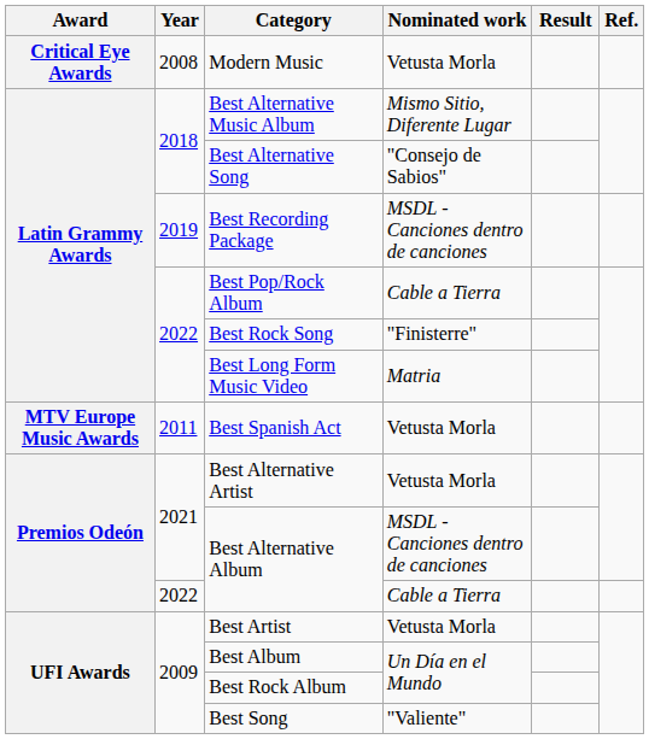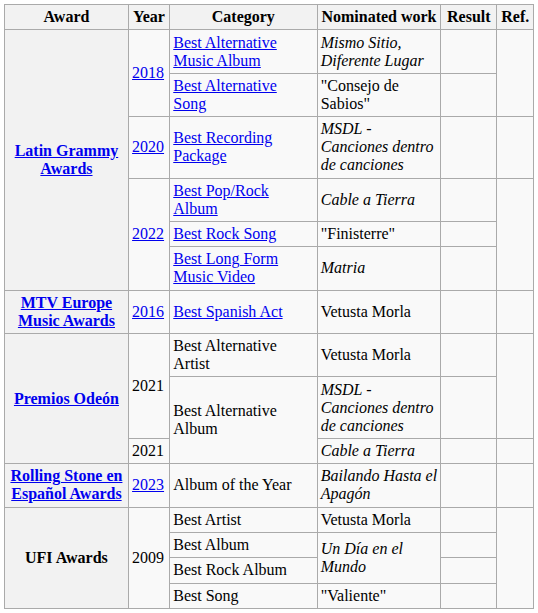- row: Critical Eye Awards | 2008 | Modern Music | Vetusta Morla
Best Recording Package | Year: 2019 -> 2020
Best Spanish Act | Year: 2011 -> 2016
Best Alternative Album / Cable a Tierra | Year: 2022 -> 2021
+ row: Rolling Stone en Español Awards | 2023 | Album of the Year | Bailando Hasta el Apagón
